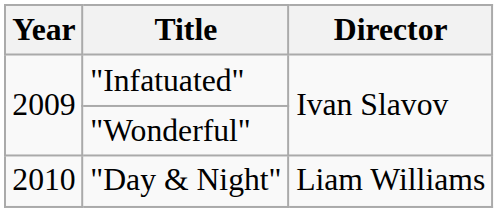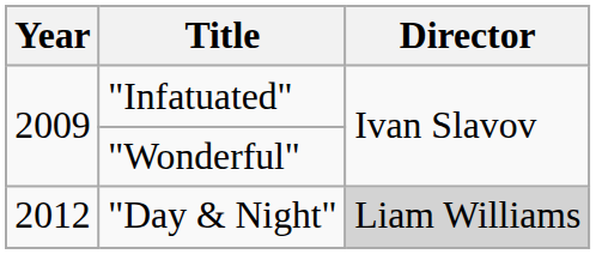"Day & Night" | Year: 2010 -> 2012
"Day & Night" | Director: no background -> lightgrey background
